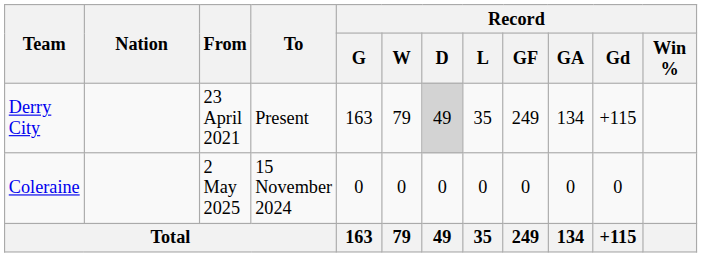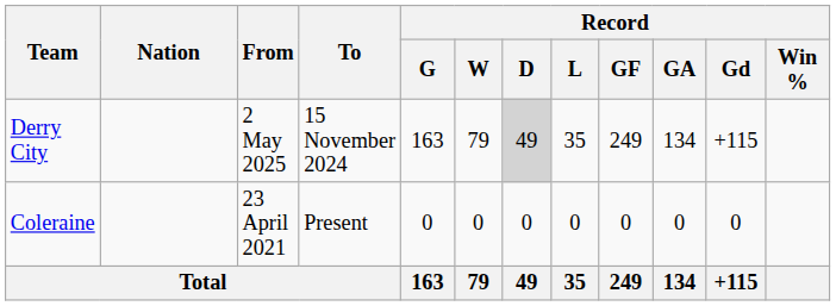Derry City | From: 23 April 2021 -> 2 May 2025
Derry City | To: Present -> 15 November 2024
Coleraine | From: 2 May 2025 -> 23 April 2021
Coleraine | To: 15 November 2024 -> Present
